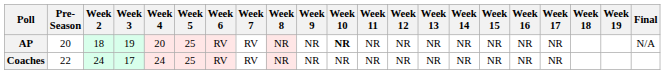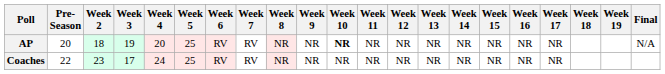Coaches | Week 2: 24 -> 23
